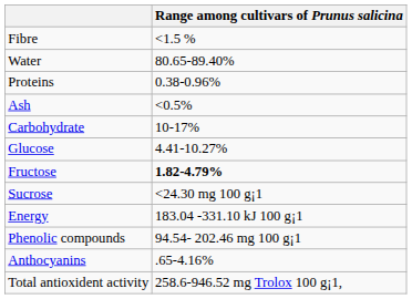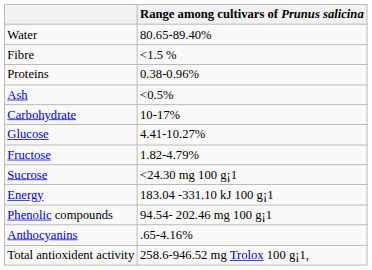rows swapped: Water <-> Fibre
Fructose | Range among cultivars of Prunus salicina: bold -> normal
